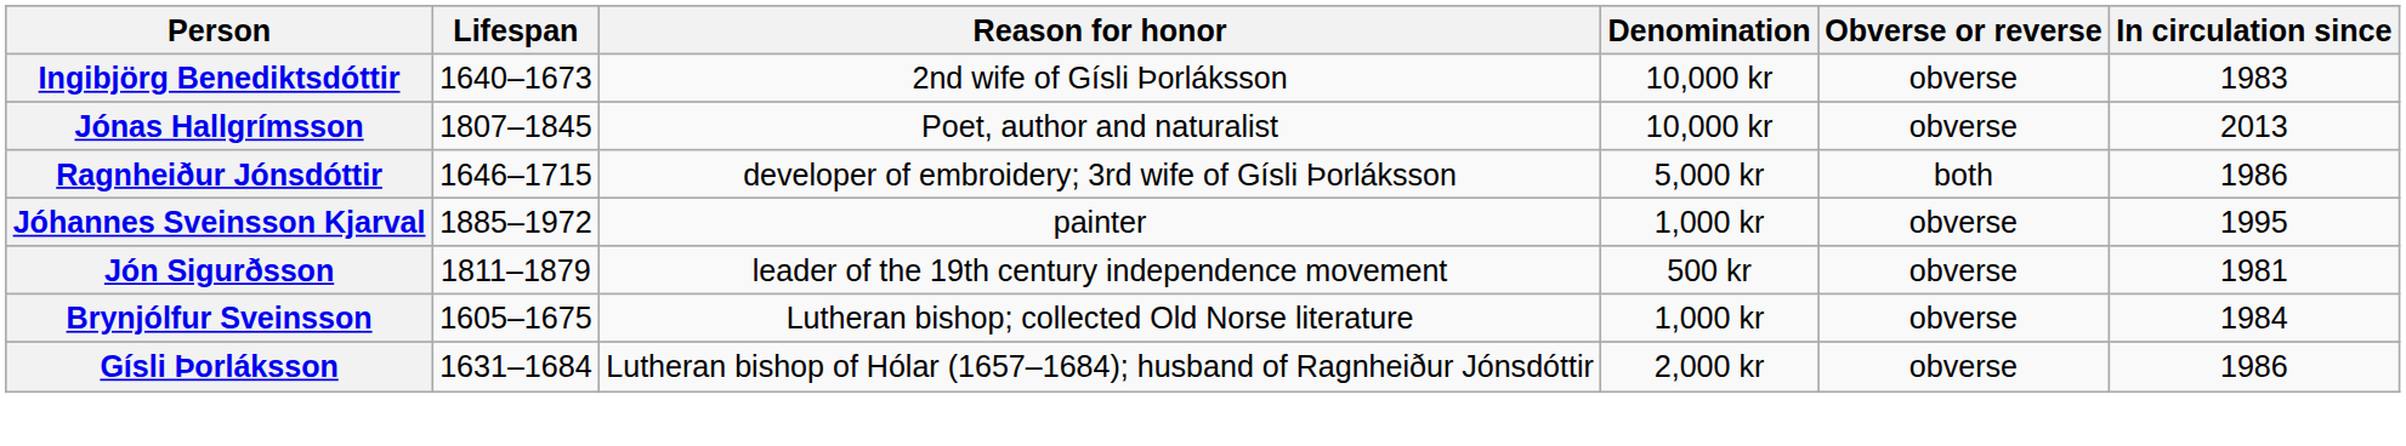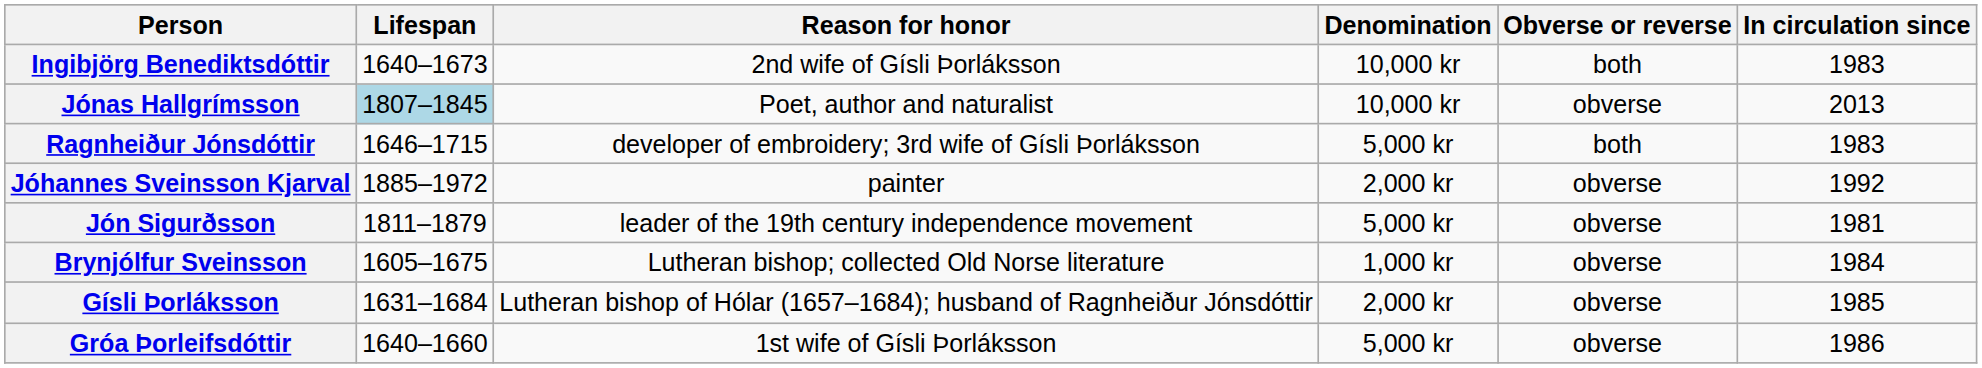Ingibjörg Benediktsdóttir | Obverse or reverse: obverse -> both
Jónas Hallgrímsson | Lifespan: no background -> lightblue background
Ragnheiður Jónsdóttir | In circulation since: 1986 -> 1983
Jóhannes Sveinsson Kjarval | Denomination: 1,000 kr -> 2,000 kr
Jóhannes Sveinsson Kjarval | In circulation since: 1995 -> 1992
Jón Sigurðsson | Denomination: 500 kr -> 5,000 kr
Gísli Þorláksson | In circulation since: 1986 -> 1985
+ row: Gróa Þorleifsdóttir | 1640–1660 | 1st wife of Gísli Þorláksson | 5,000 kr | obverse | 1986
